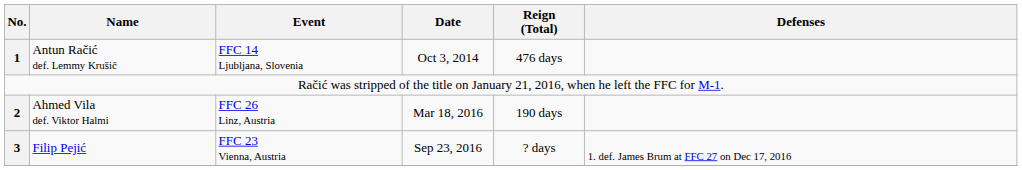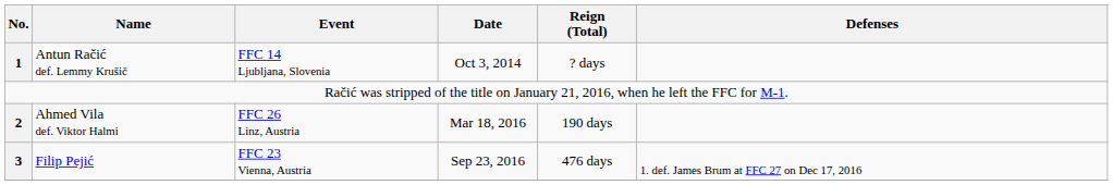Antun Račić def. Lemmy Krušič | Reign (Total): 476 days -> ? days
Filip Pejić | Reign (Total): ? days -> 476 days
